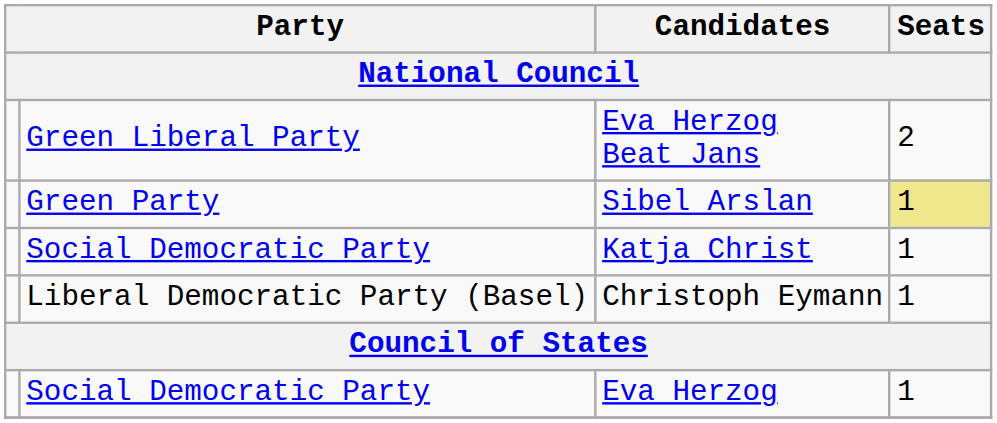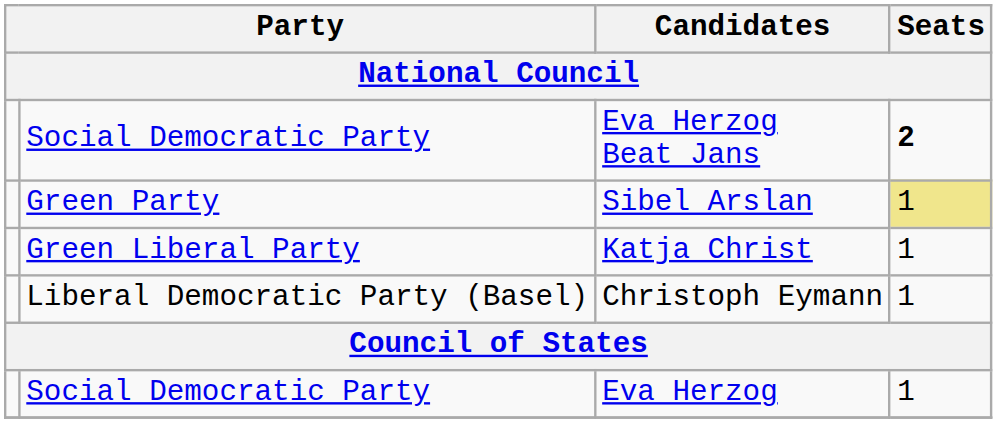Eva Herzog Beat Jans | column 2: Green Liberal Party -> Social Democratic Party
Eva Herzog Beat Jans | Seats / National Council: normal -> bold
Katja Christ | column 2: Social Democratic Party -> Green Liberal Party
